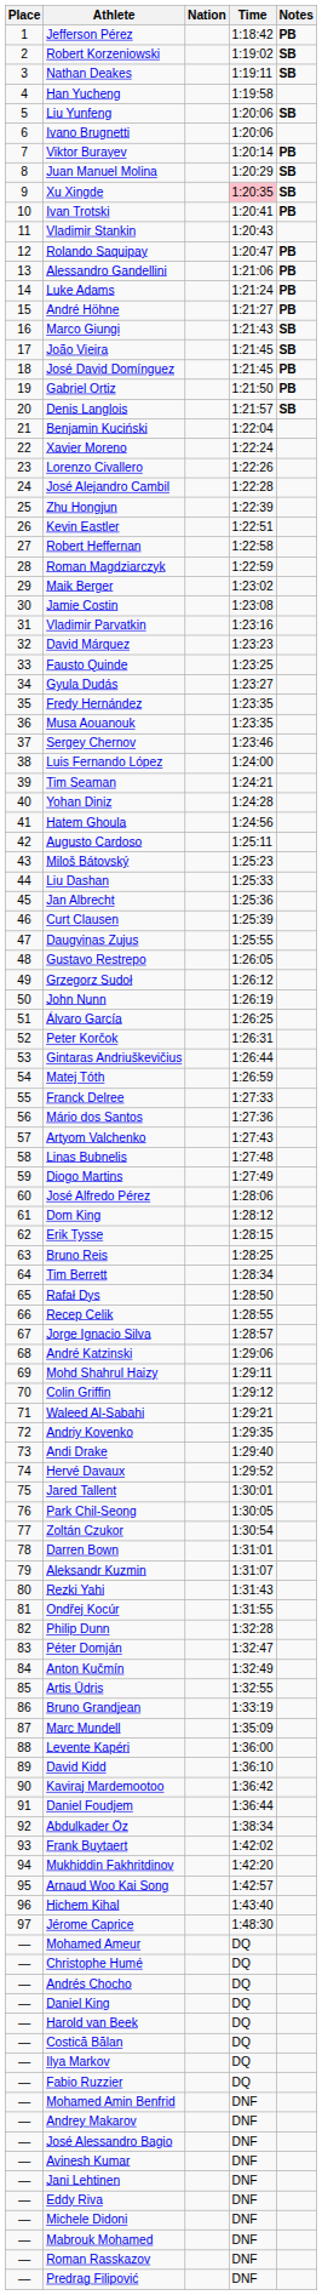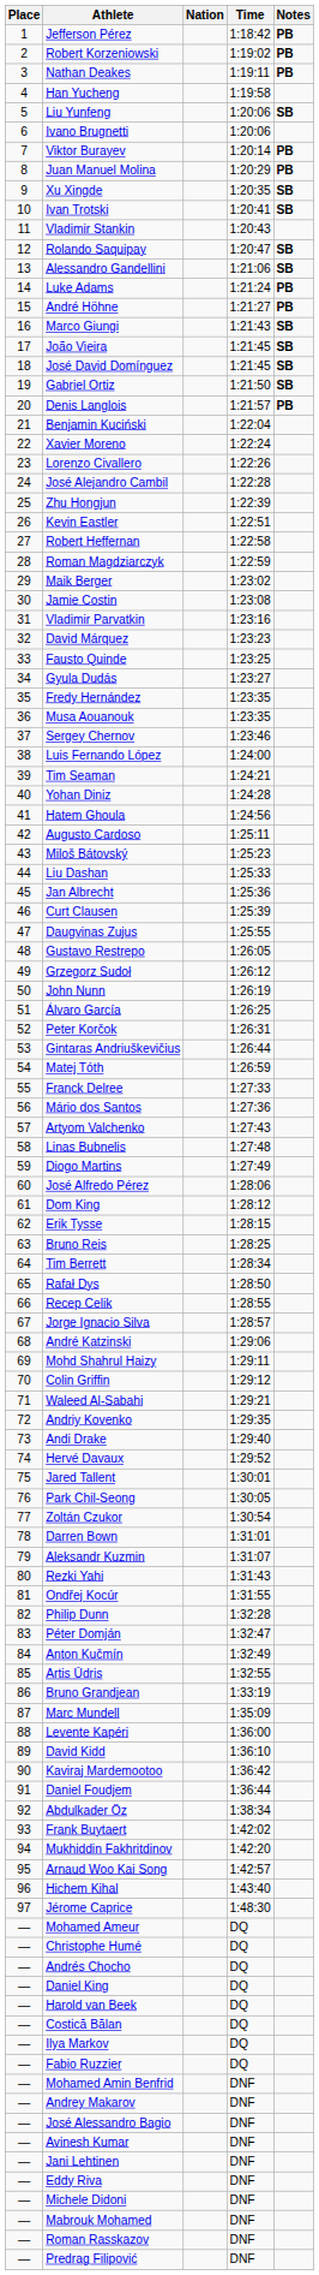Robert Korzeniowski | Notes: SB -> PB
Nathan Deakes | Notes: SB -> PB
Juan Manuel Molina | Notes: SB -> PB
Xu Xingde | Time: pink background -> no background
Ivan Trotski | Notes: PB -> SB
Rolando Saquipay | Notes: PB -> SB
Alessandro Gandellini | Notes: PB -> SB
José David Domínguez | Notes: PB -> SB
Gabriel Ortiz | Notes: PB -> SB
Denis Langlois | Notes: SB -> PB
